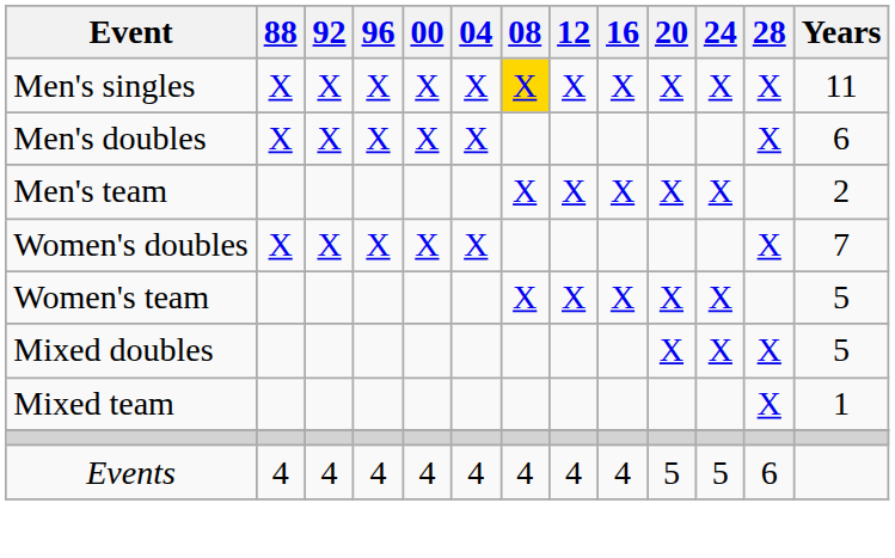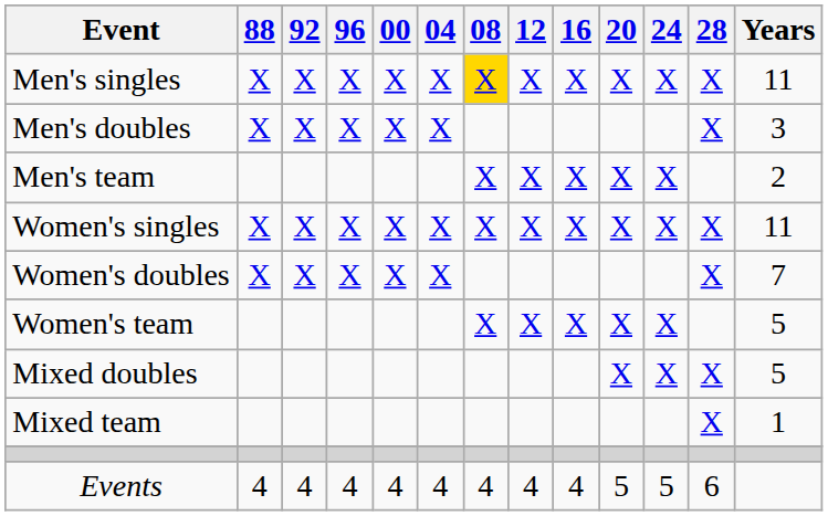Men's doubles | Years: 6 -> 3
+ row: Women's singles | X | X | X | X | X | X | X | X | X | X | X | 11
